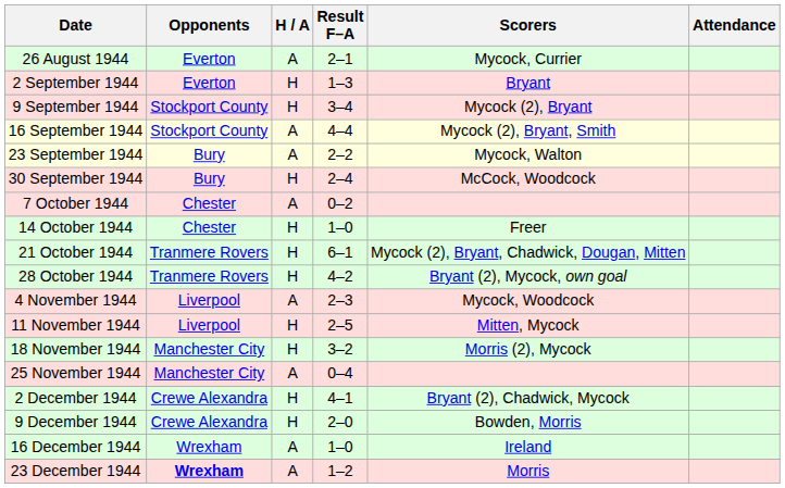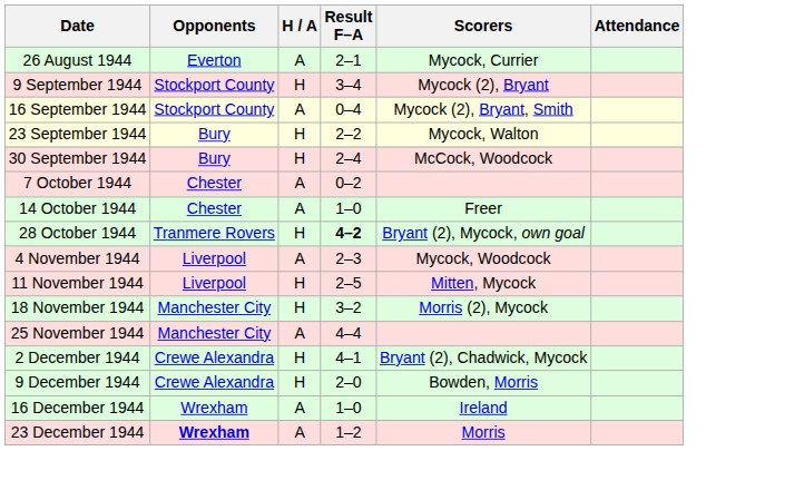- row: 2 September 1944 | Everton | H | 1–3 | Bryant
16 September 1944 | Result F–A: 4–4 -> 0–4
23 September 1944 | H / A: A -> H
14 October 1944 | H / A: H -> A
- row: 21 October 1944 | Tranmere Rovers | H | 6–1 | Mycock (2), Bryant, Chadwick, Dougan, Mitten
28 October 1944 | Result F–A: normal -> bold
25 November 1944 | Result F–A: 0–4 -> 4–4
